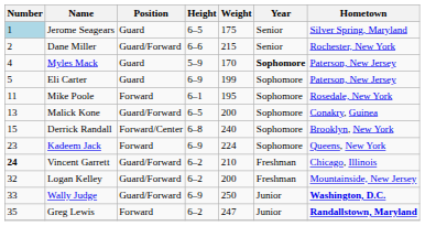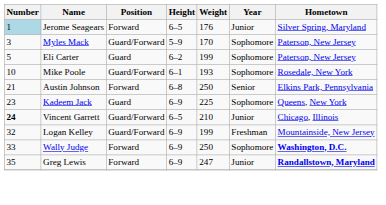Jerome Seagears | Position: Guard -> Forward
Jerome Seagears | Weight: 175 -> 176
Jerome Seagears | Year: Senior -> Junior
- row: 2 | Dane Miller | Guard/Forward | 6–6 | 215 | Senior | Rochester, New York
Myles Mack | Number: 4 -> 3
Myles Mack | Position: Guard -> Guard/Forward
Myles Mack | Year: bold -> normal
Eli Carter | Height: 6–9 -> 6–2
Mike Poole | Number: 11 -> 10
Mike Poole | Position: Forward -> Guard/Forward
Mike Poole | Weight: 195 -> 193
- row: 13 | Malick Kone | Guard/Forward | 6–5 | 200 | Sophomore | Conakry, Guinea
- row: 15 | Derrick Randall | Forward/Center | 6–8 | 240 | Sophomore | Brooklyn, New York
+ row: 21 | Austin Johnson | Forward | 6–8 | 250 | Senior | Elkins Park, Pennsylvania
Kadeem Jack | Position: Forward -> Guard
Kadeem Jack | Weight: 224 -> 225
Vincent Garrett | Height: 6–2 -> 6–5
Vincent Garrett | Year: Freshman -> Junior
Logan Kelley | Height: 6–2 -> 6–9
Logan Kelley | Weight: 200 -> 199
Wally Judge | Position: Guard/Forward -> Forward
Wally Judge | Year: Junior -> Sophomore
Greg Lewis | Height: 6–2 -> 6–9
